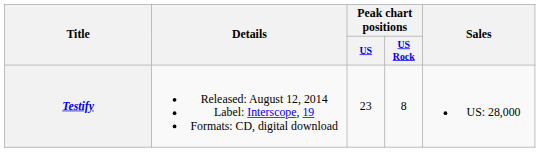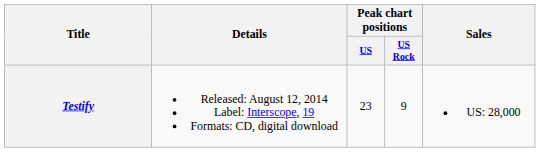Testify | Peak chart positions / US Rock: 8 -> 9
